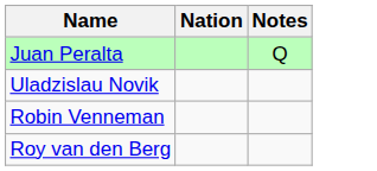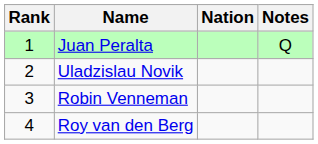+ column: Rank | 1 | 2 | 3 | 4
